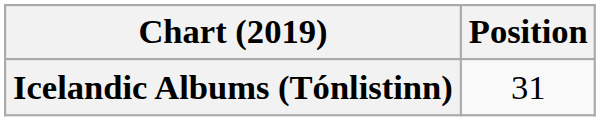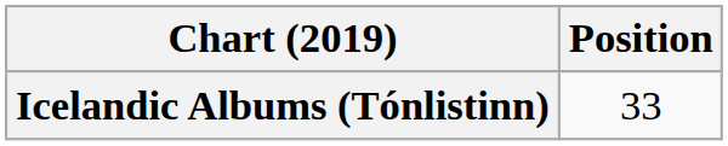Icelandic Albums (Tónlistinn) | Position: 31 -> 33
